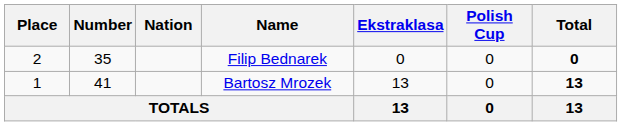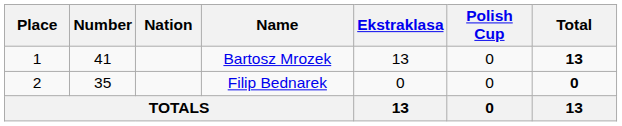rows swapped: Bartosz Mrozek <-> Filip Bednarek
